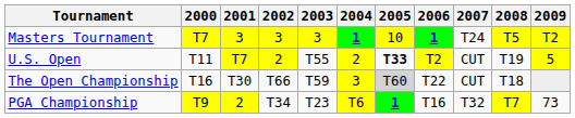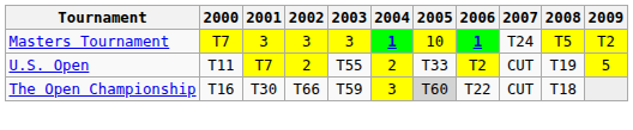U.S. Open | 2005: bold -> normal
- row: PGA Championship | T9 | 2 | T34 | T23 | T6 | 1 | T16 | T32 | T7 | 73
